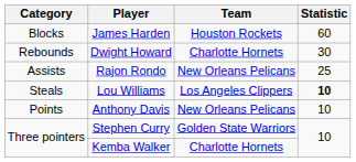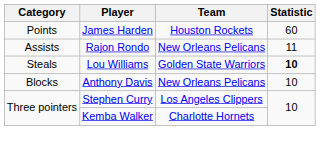James Harden | Category: Blocks -> Points
- row: Rebounds | Dwight Howard | Charlotte Hornets | 30
Rajon Rondo | Statistic: 25 -> 11
Lou Williams | Team: Los Angeles Clippers -> Golden State Warriors
Anthony Davis | Category: Points -> Blocks
Stephen Curry | Team: Golden State Warriors -> Los Angeles Clippers
